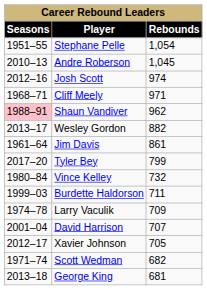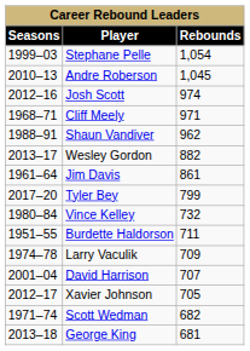Stephane Pelle | Seasons: 1951–55 -> 1999–03
Shaun Vandiver | Seasons: pink background -> no background
Burdette Haldorson | Seasons: 1999–03 -> 1951–55
